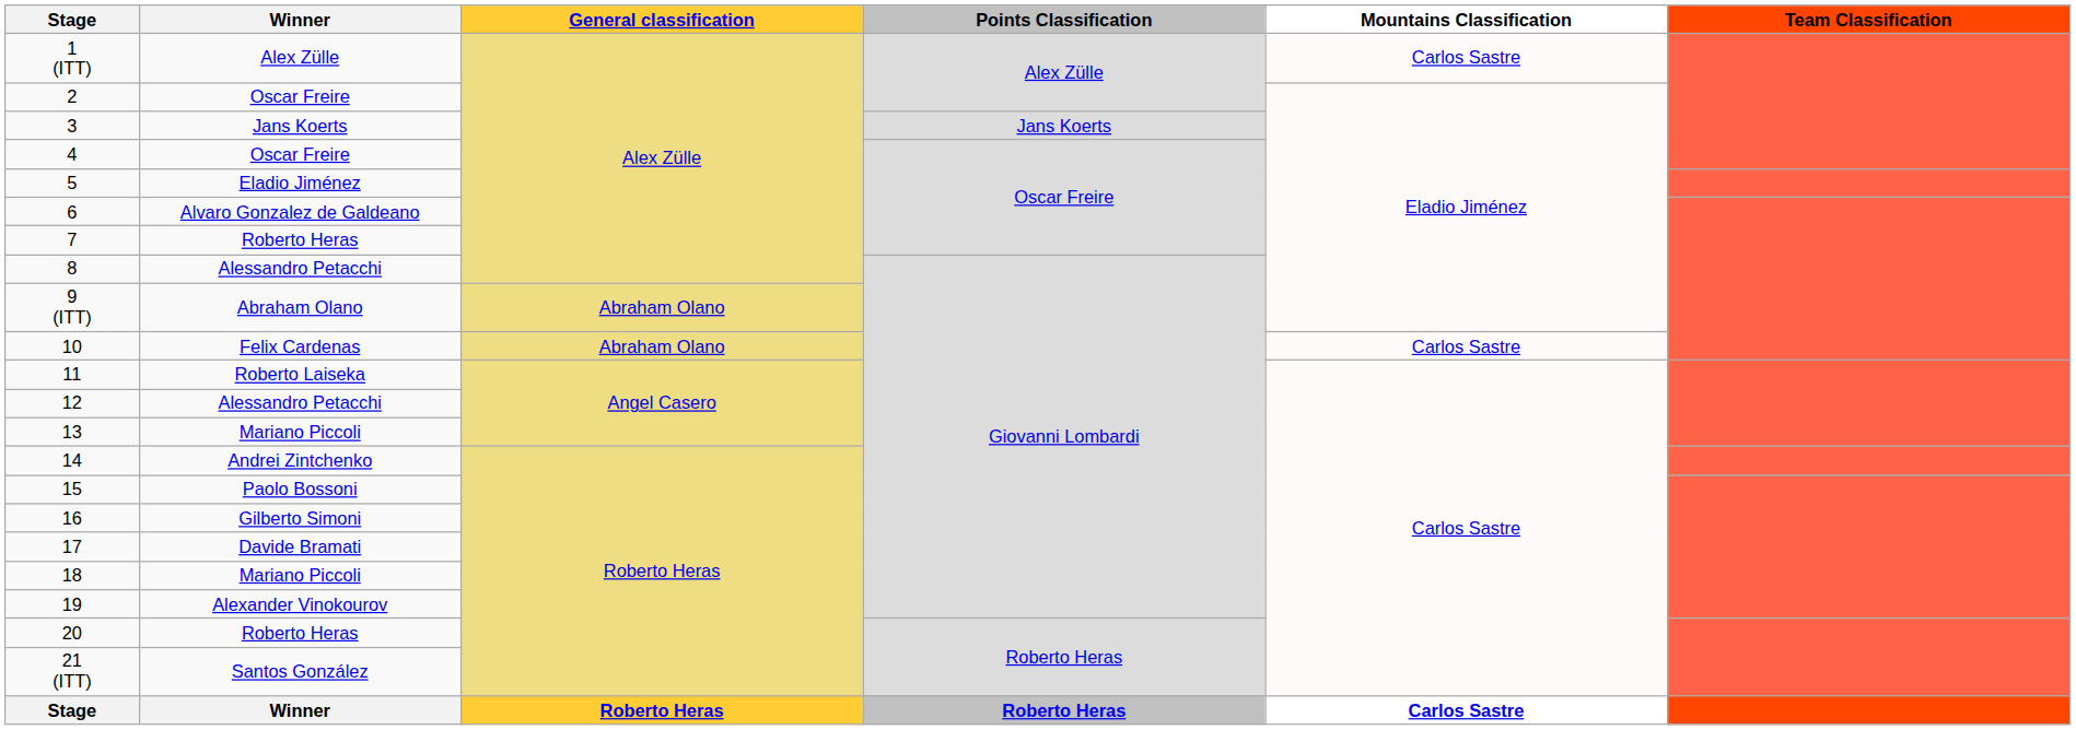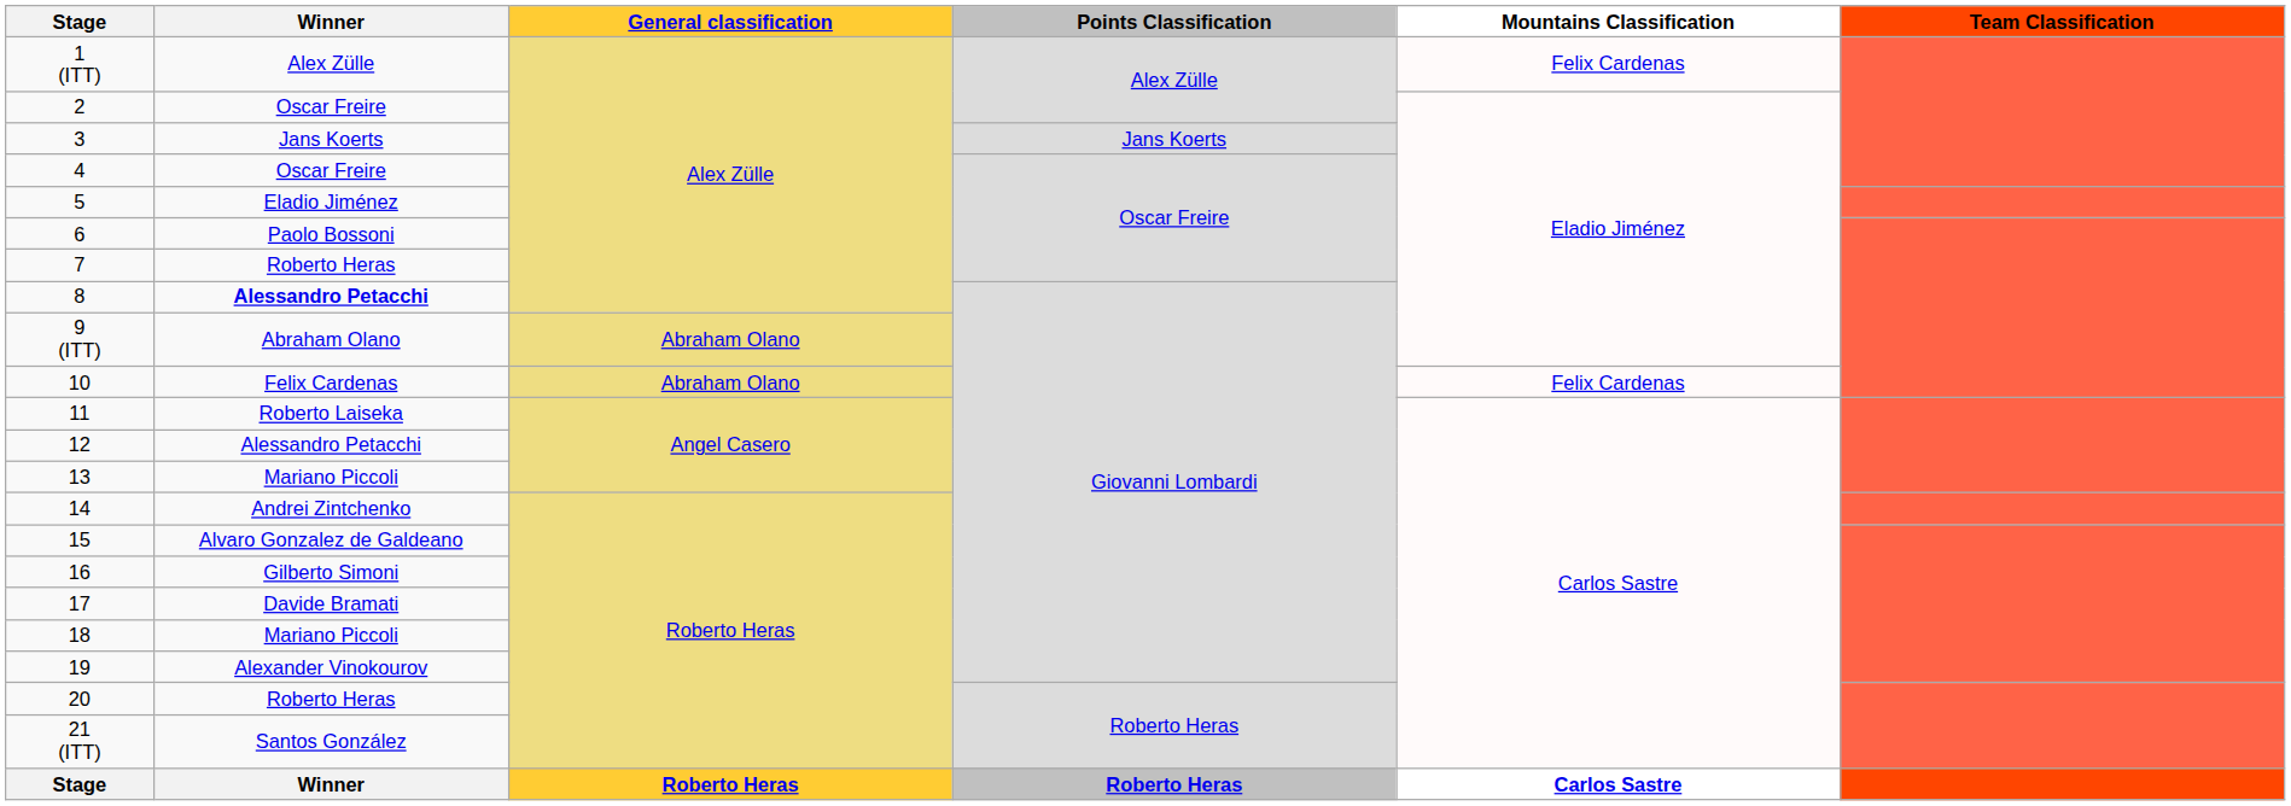1 (ITT) | Mountains Classification: Carlos Sastre -> Felix Cardenas
6 | Winner: Alvaro Gonzalez de Galdeano -> Paolo Bossoni
8 | Winner: normal -> bold
10 | Mountains Classification: Carlos Sastre -> Felix Cardenas
15 | Winner: Paolo Bossoni -> Alvaro Gonzalez de Galdeano
